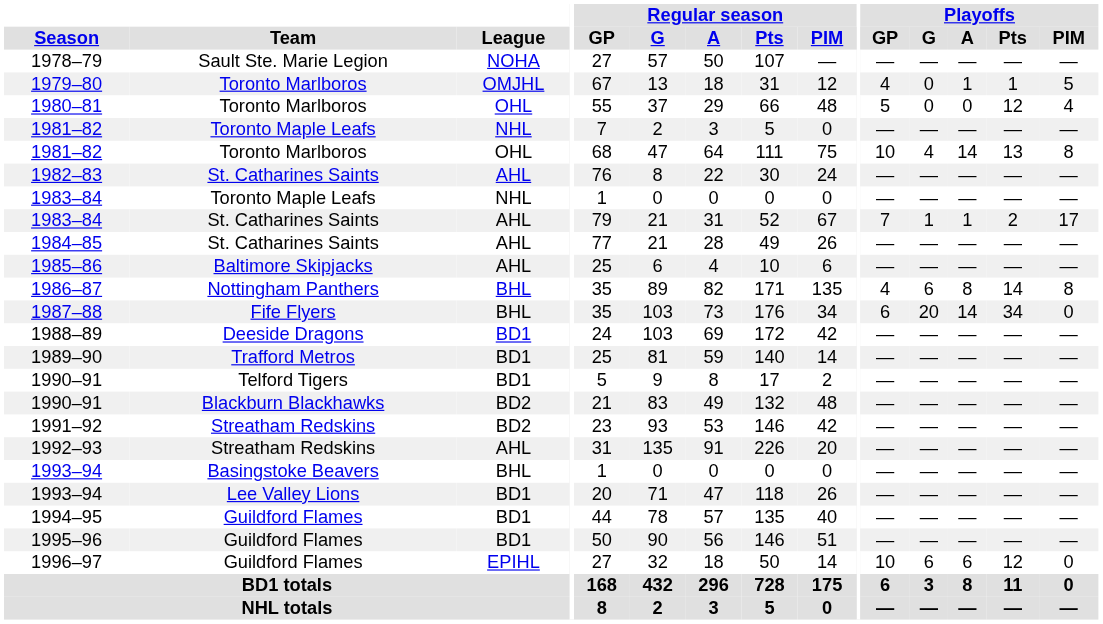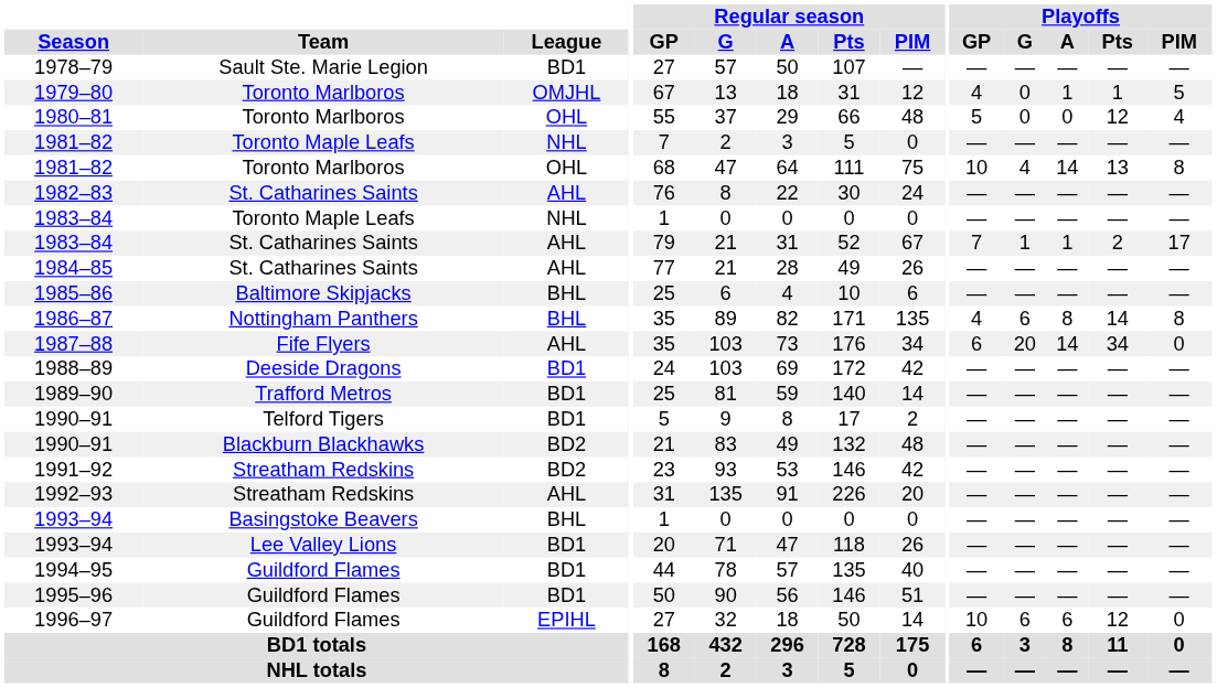1978–79 | League: NOHA -> BD1
1985–86 | League: AHL -> BHL
1987–88 | League: BHL -> AHL
